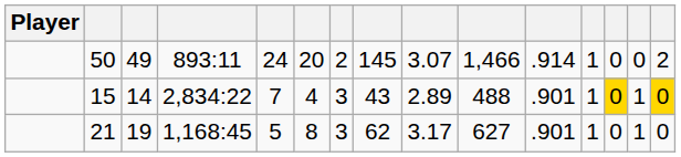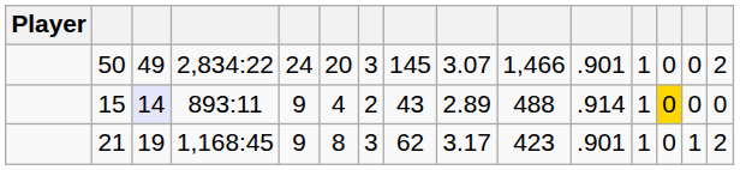50 | column 4: 893:11 -> 2,834:22
50 | column 7: 2 -> 3
50 | column 11: .914 -> .901
15 | column 3: no background -> lavender background
15 | column 4: 2,834:22 -> 893:11
15 | column 5: 7 -> 9
15 | column 7: 3 -> 2
15 | column 11: .901 -> .914
15 | column 14: 1 -> 0
15 | column 15: gold background -> no background
21 | column 5: 5 -> 9
21 | column 10: 627 -> 423
21 | column 15: 0 -> 2
